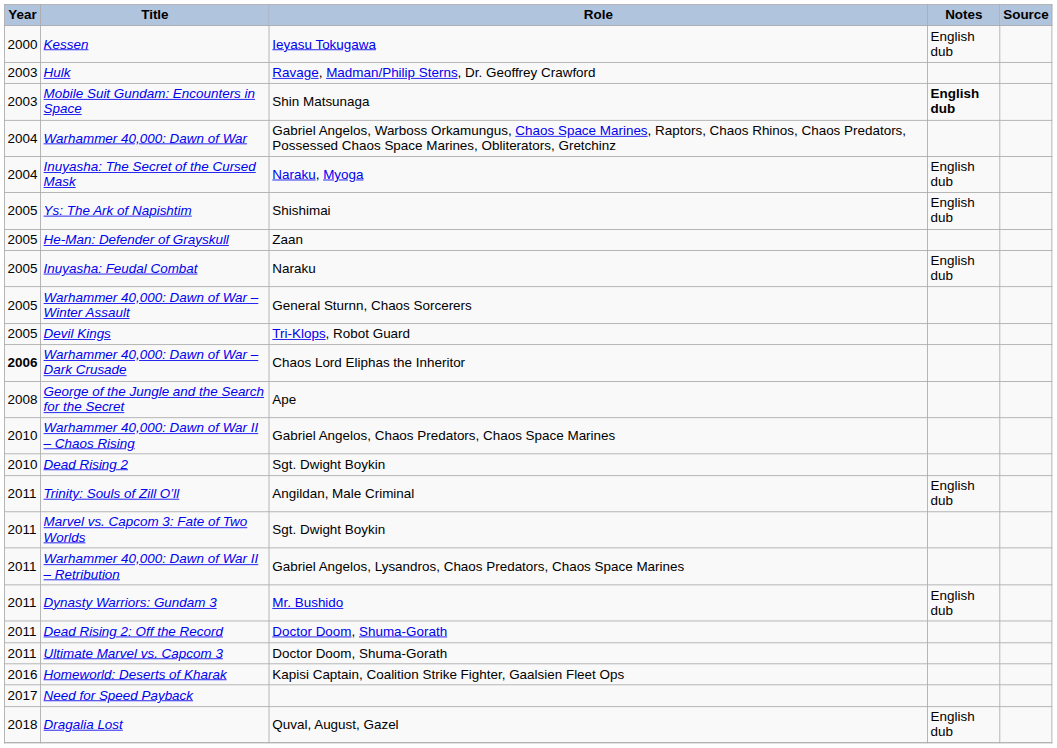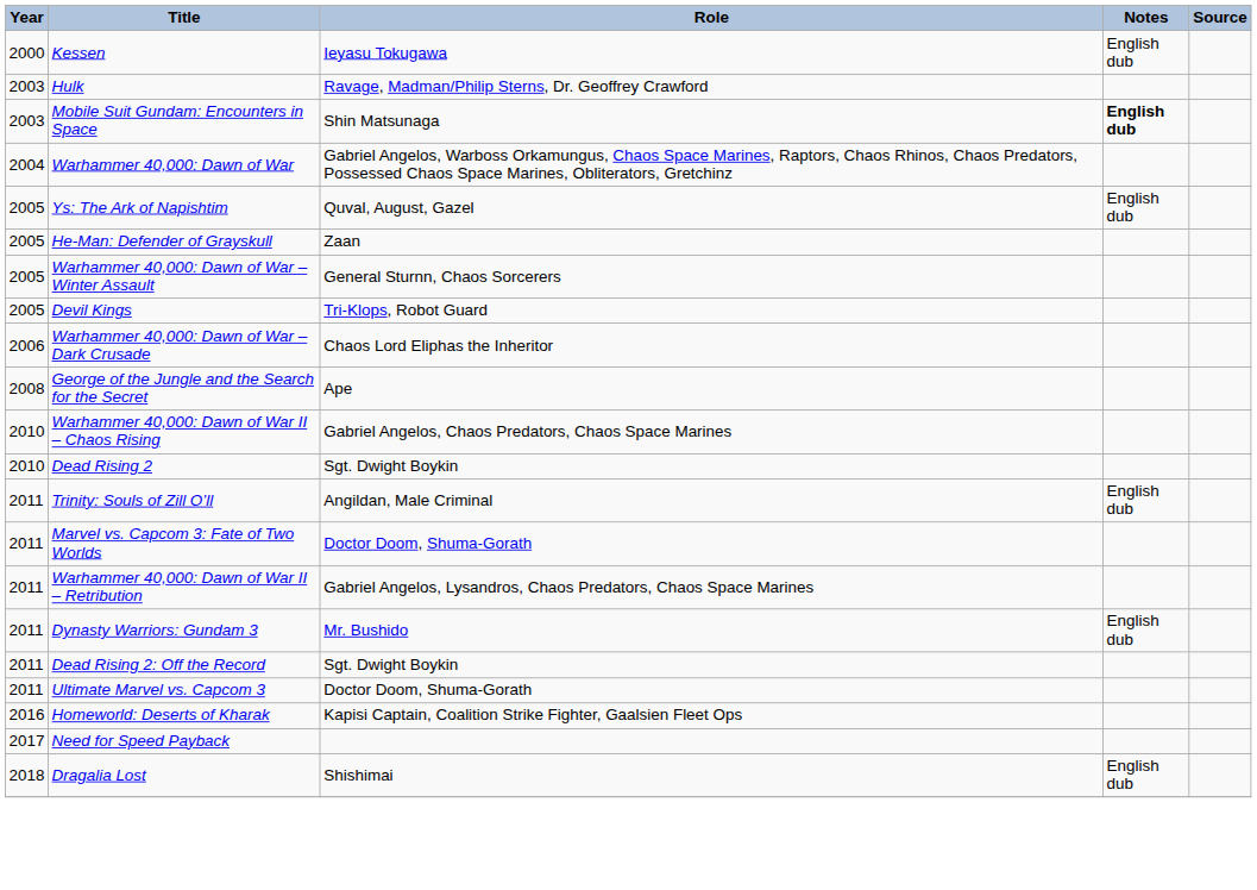- row: 2004 | Inuyasha: The Secret of the Cursed Mask | Naraku, Myoga | English dub
Ys: The Ark of Napishtim | Role: Shishimai -> Quval, August, Gazel
- row: 2005 | Inuyasha: Feudal Combat | Naraku | English dub
Warhammer 40,000: Dawn of War – Dark Crusade | Year: bold -> normal
Marvel vs. Capcom 3: Fate of Two Worlds | Role: Sgt. Dwight Boykin -> Doctor Doom, Shuma-Gorath
Dead Rising 2: Off the Record | Role: Doctor Doom, Shuma-Gorath -> Sgt. Dwight Boykin
Dragalia Lost | Role: Quval, August, Gazel -> Shishimai
